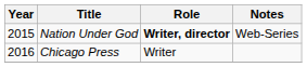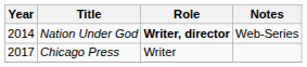Nation Under God | Year: 2015 -> 2014
Chicago Press | Year: 2016 -> 2017
